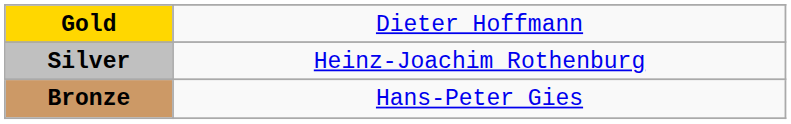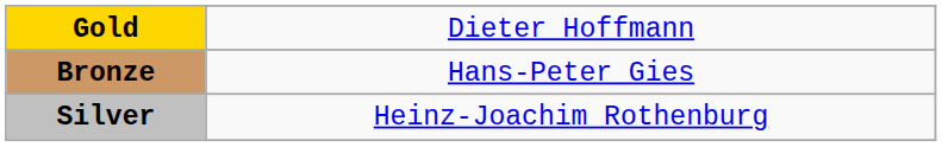rows swapped: Silver <-> Bronze
